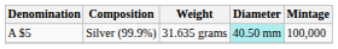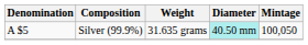Silver (99.9%) | Mintage: 100,000 -> 100,050
